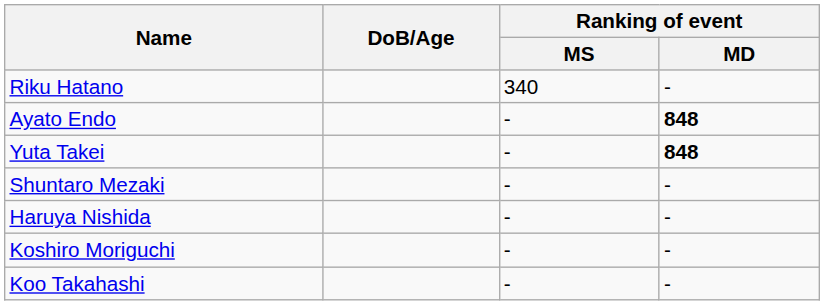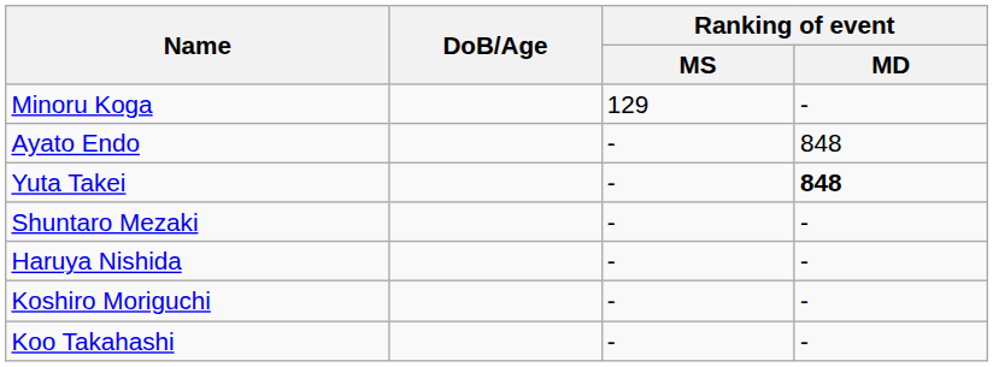+ row: Minoru Koga | 129 | -
- row: Riku Hatano | 340 | -
Ayato Endo | Ranking of event / MD: bold -> normal
